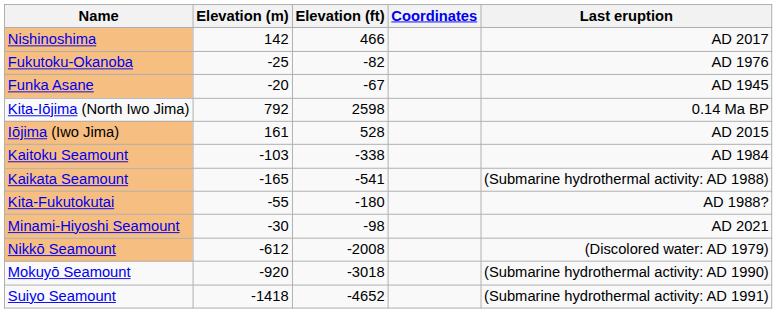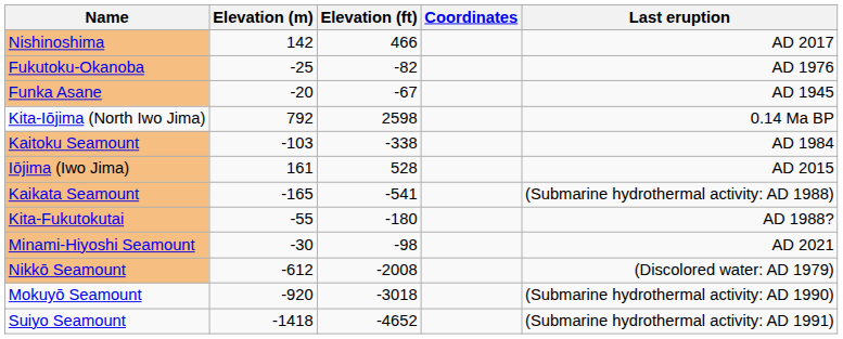rows swapped: Iōjima (Iwo Jima) <-> Kaitoku Seamount
